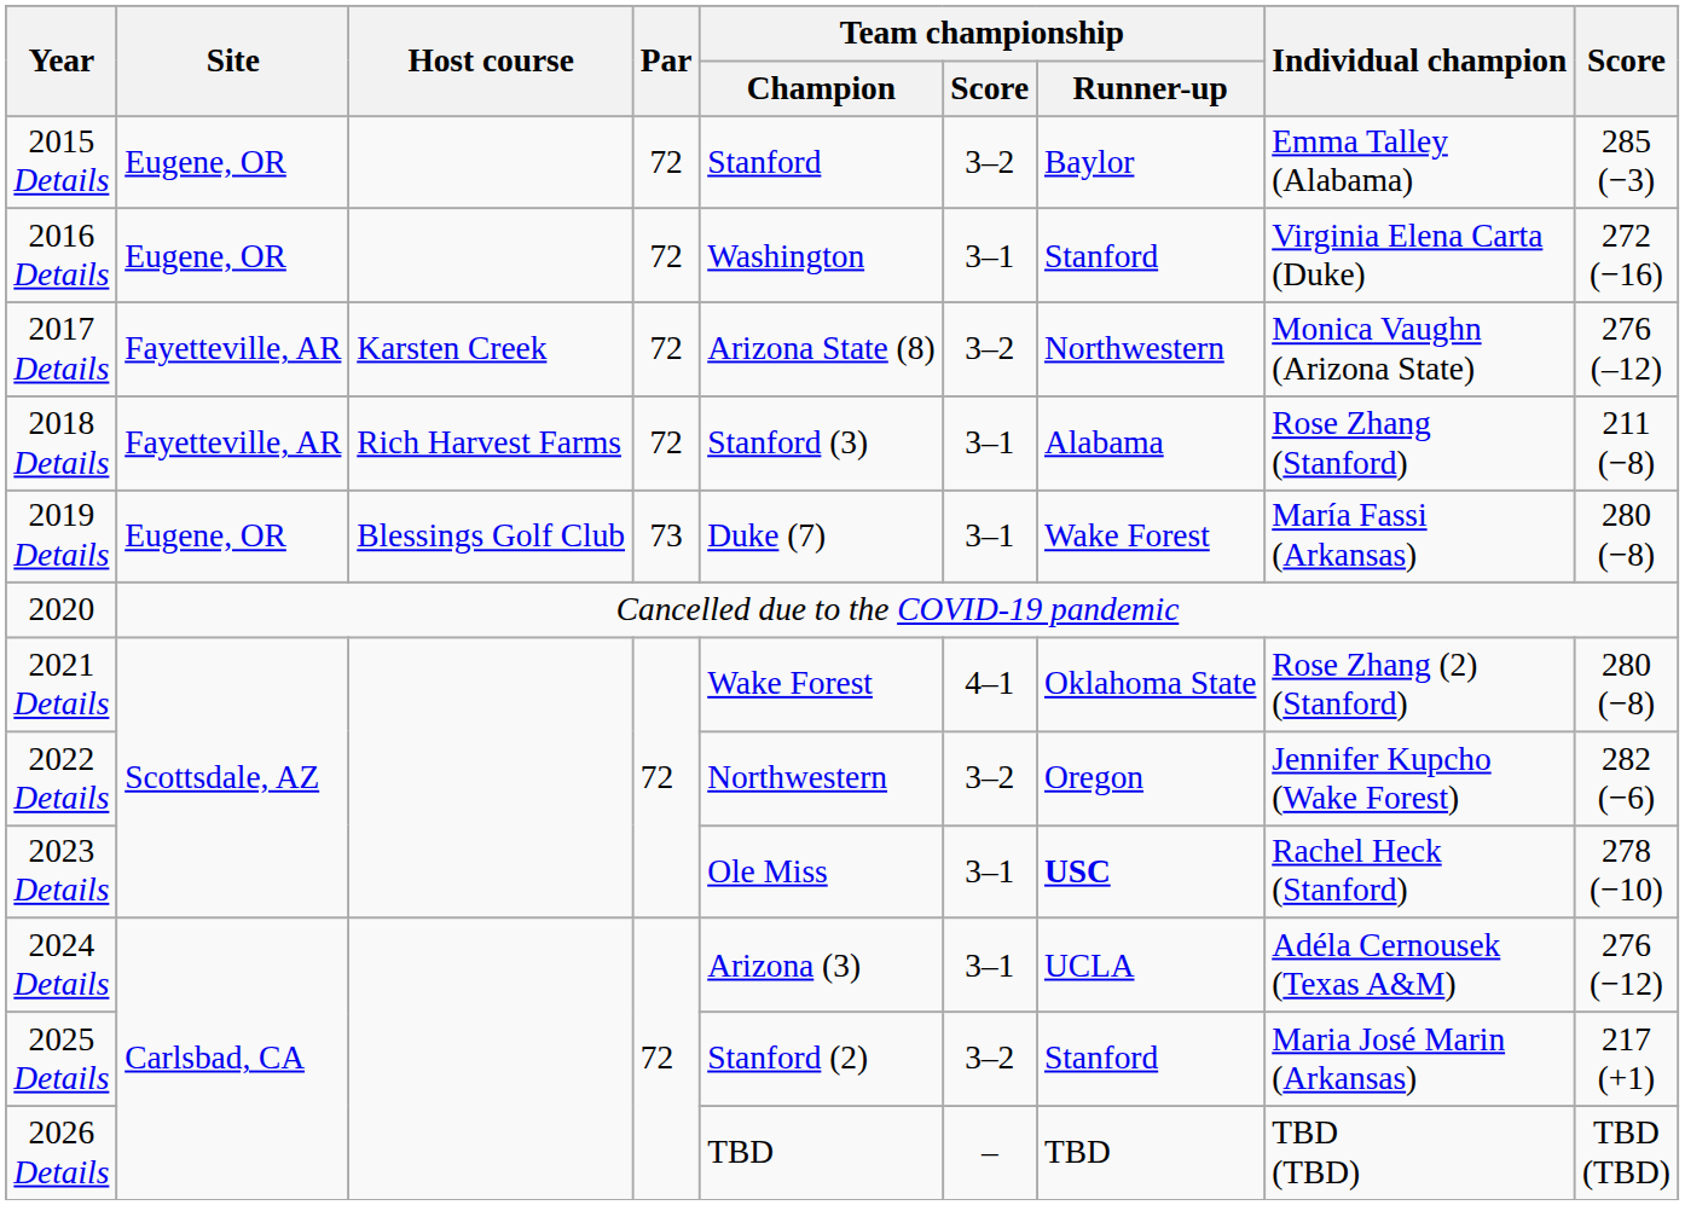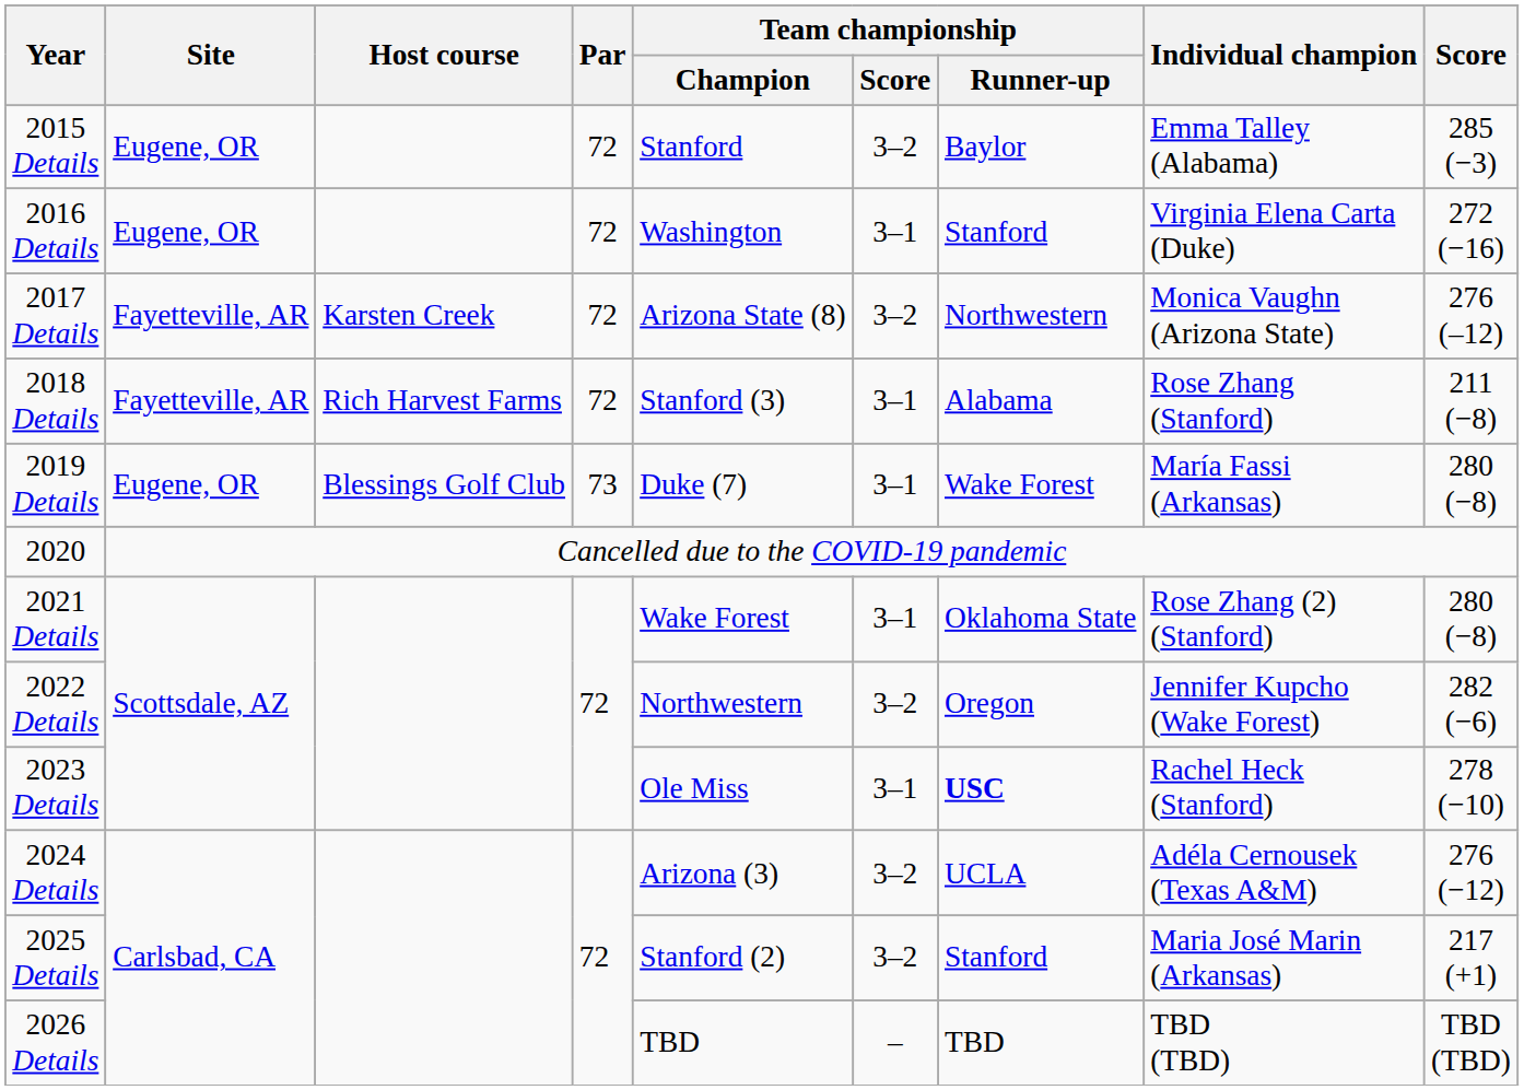2021 Details | Team championship / Score: 4–1 -> 3–1
2024 Details | Team championship / Score: 3–1 -> 3–2
